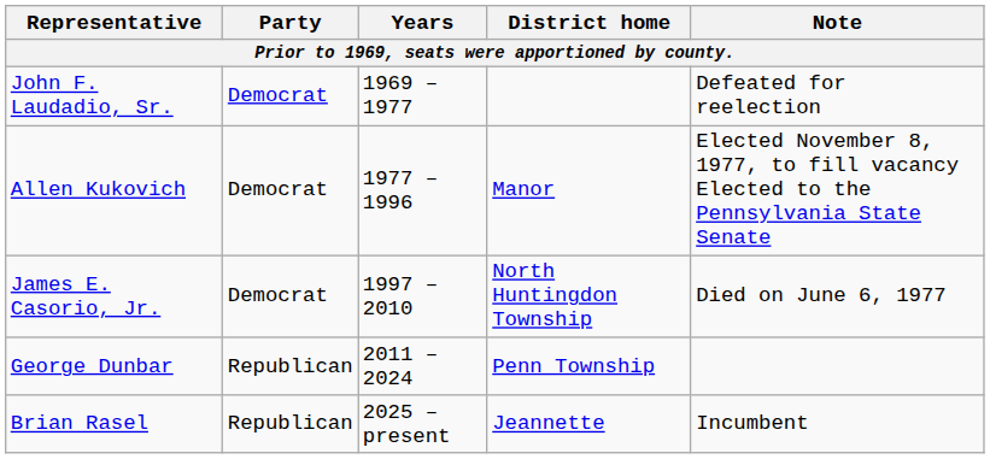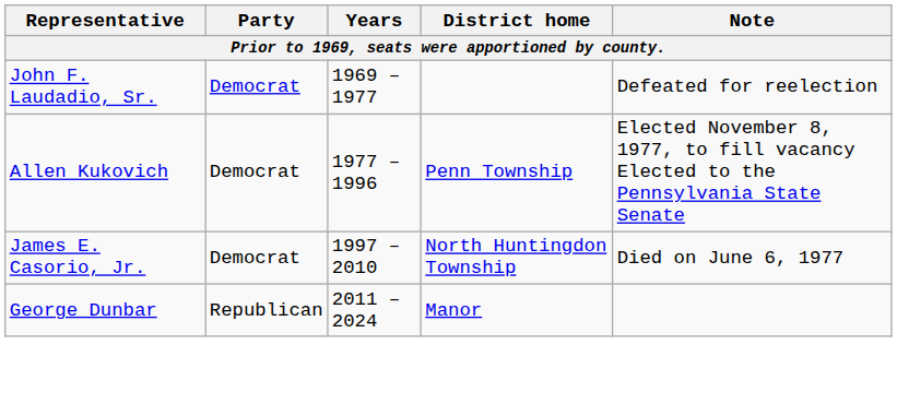Allen Kukovich | District home: Manor -> Penn Township
George Dunbar | District home: Penn Township -> Manor
- row: Brian Rasel | Republican | 2025 – present | Jeannette | Incumbent
